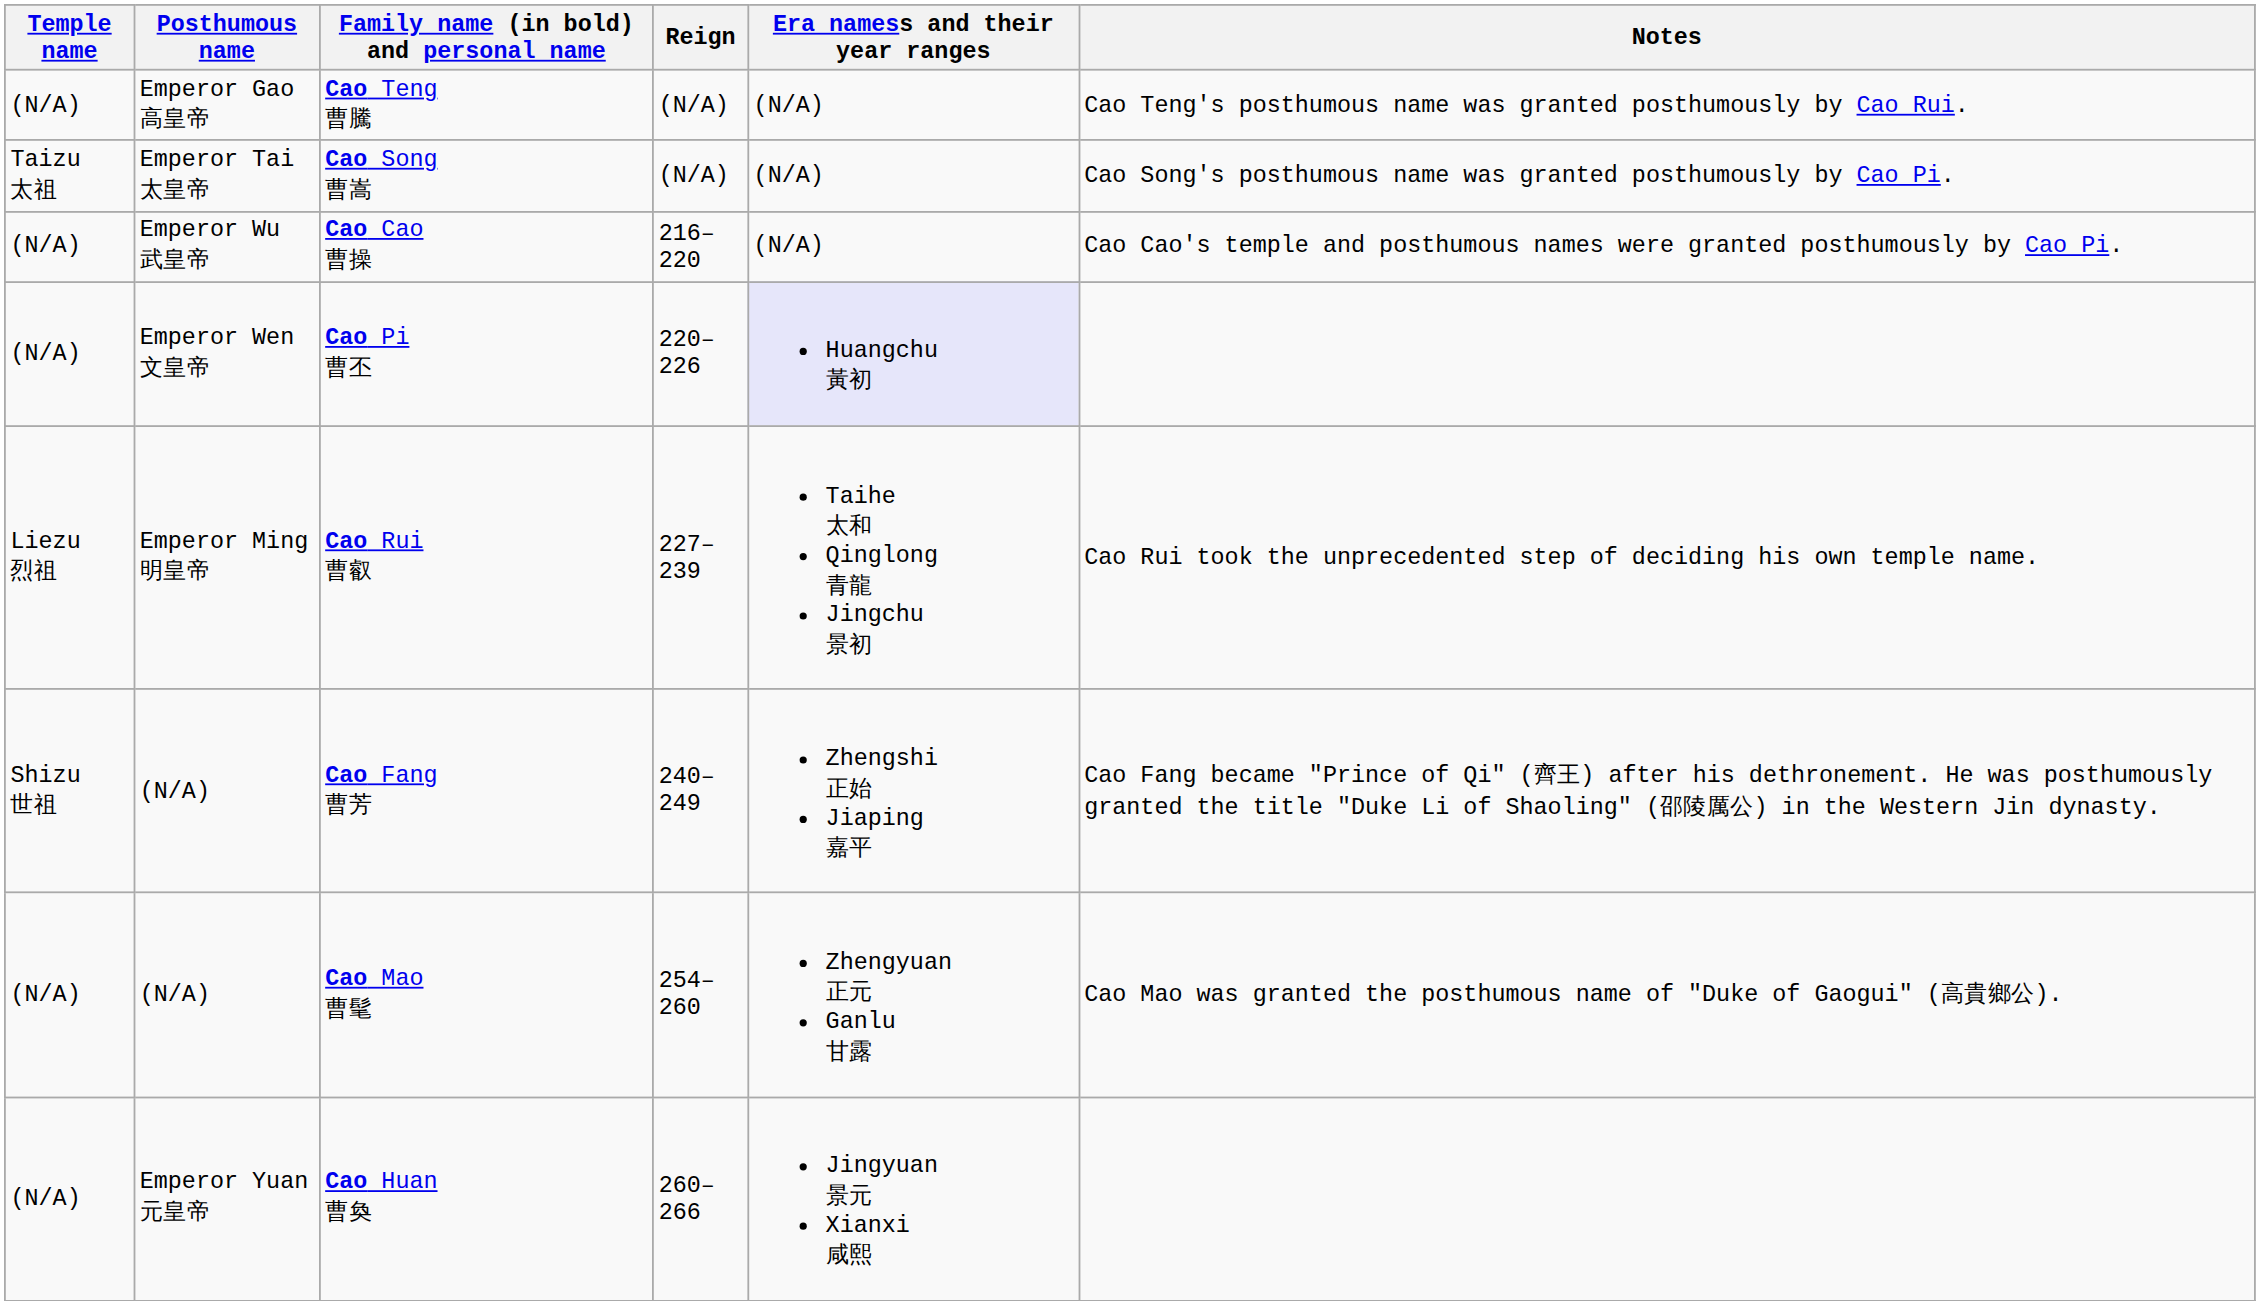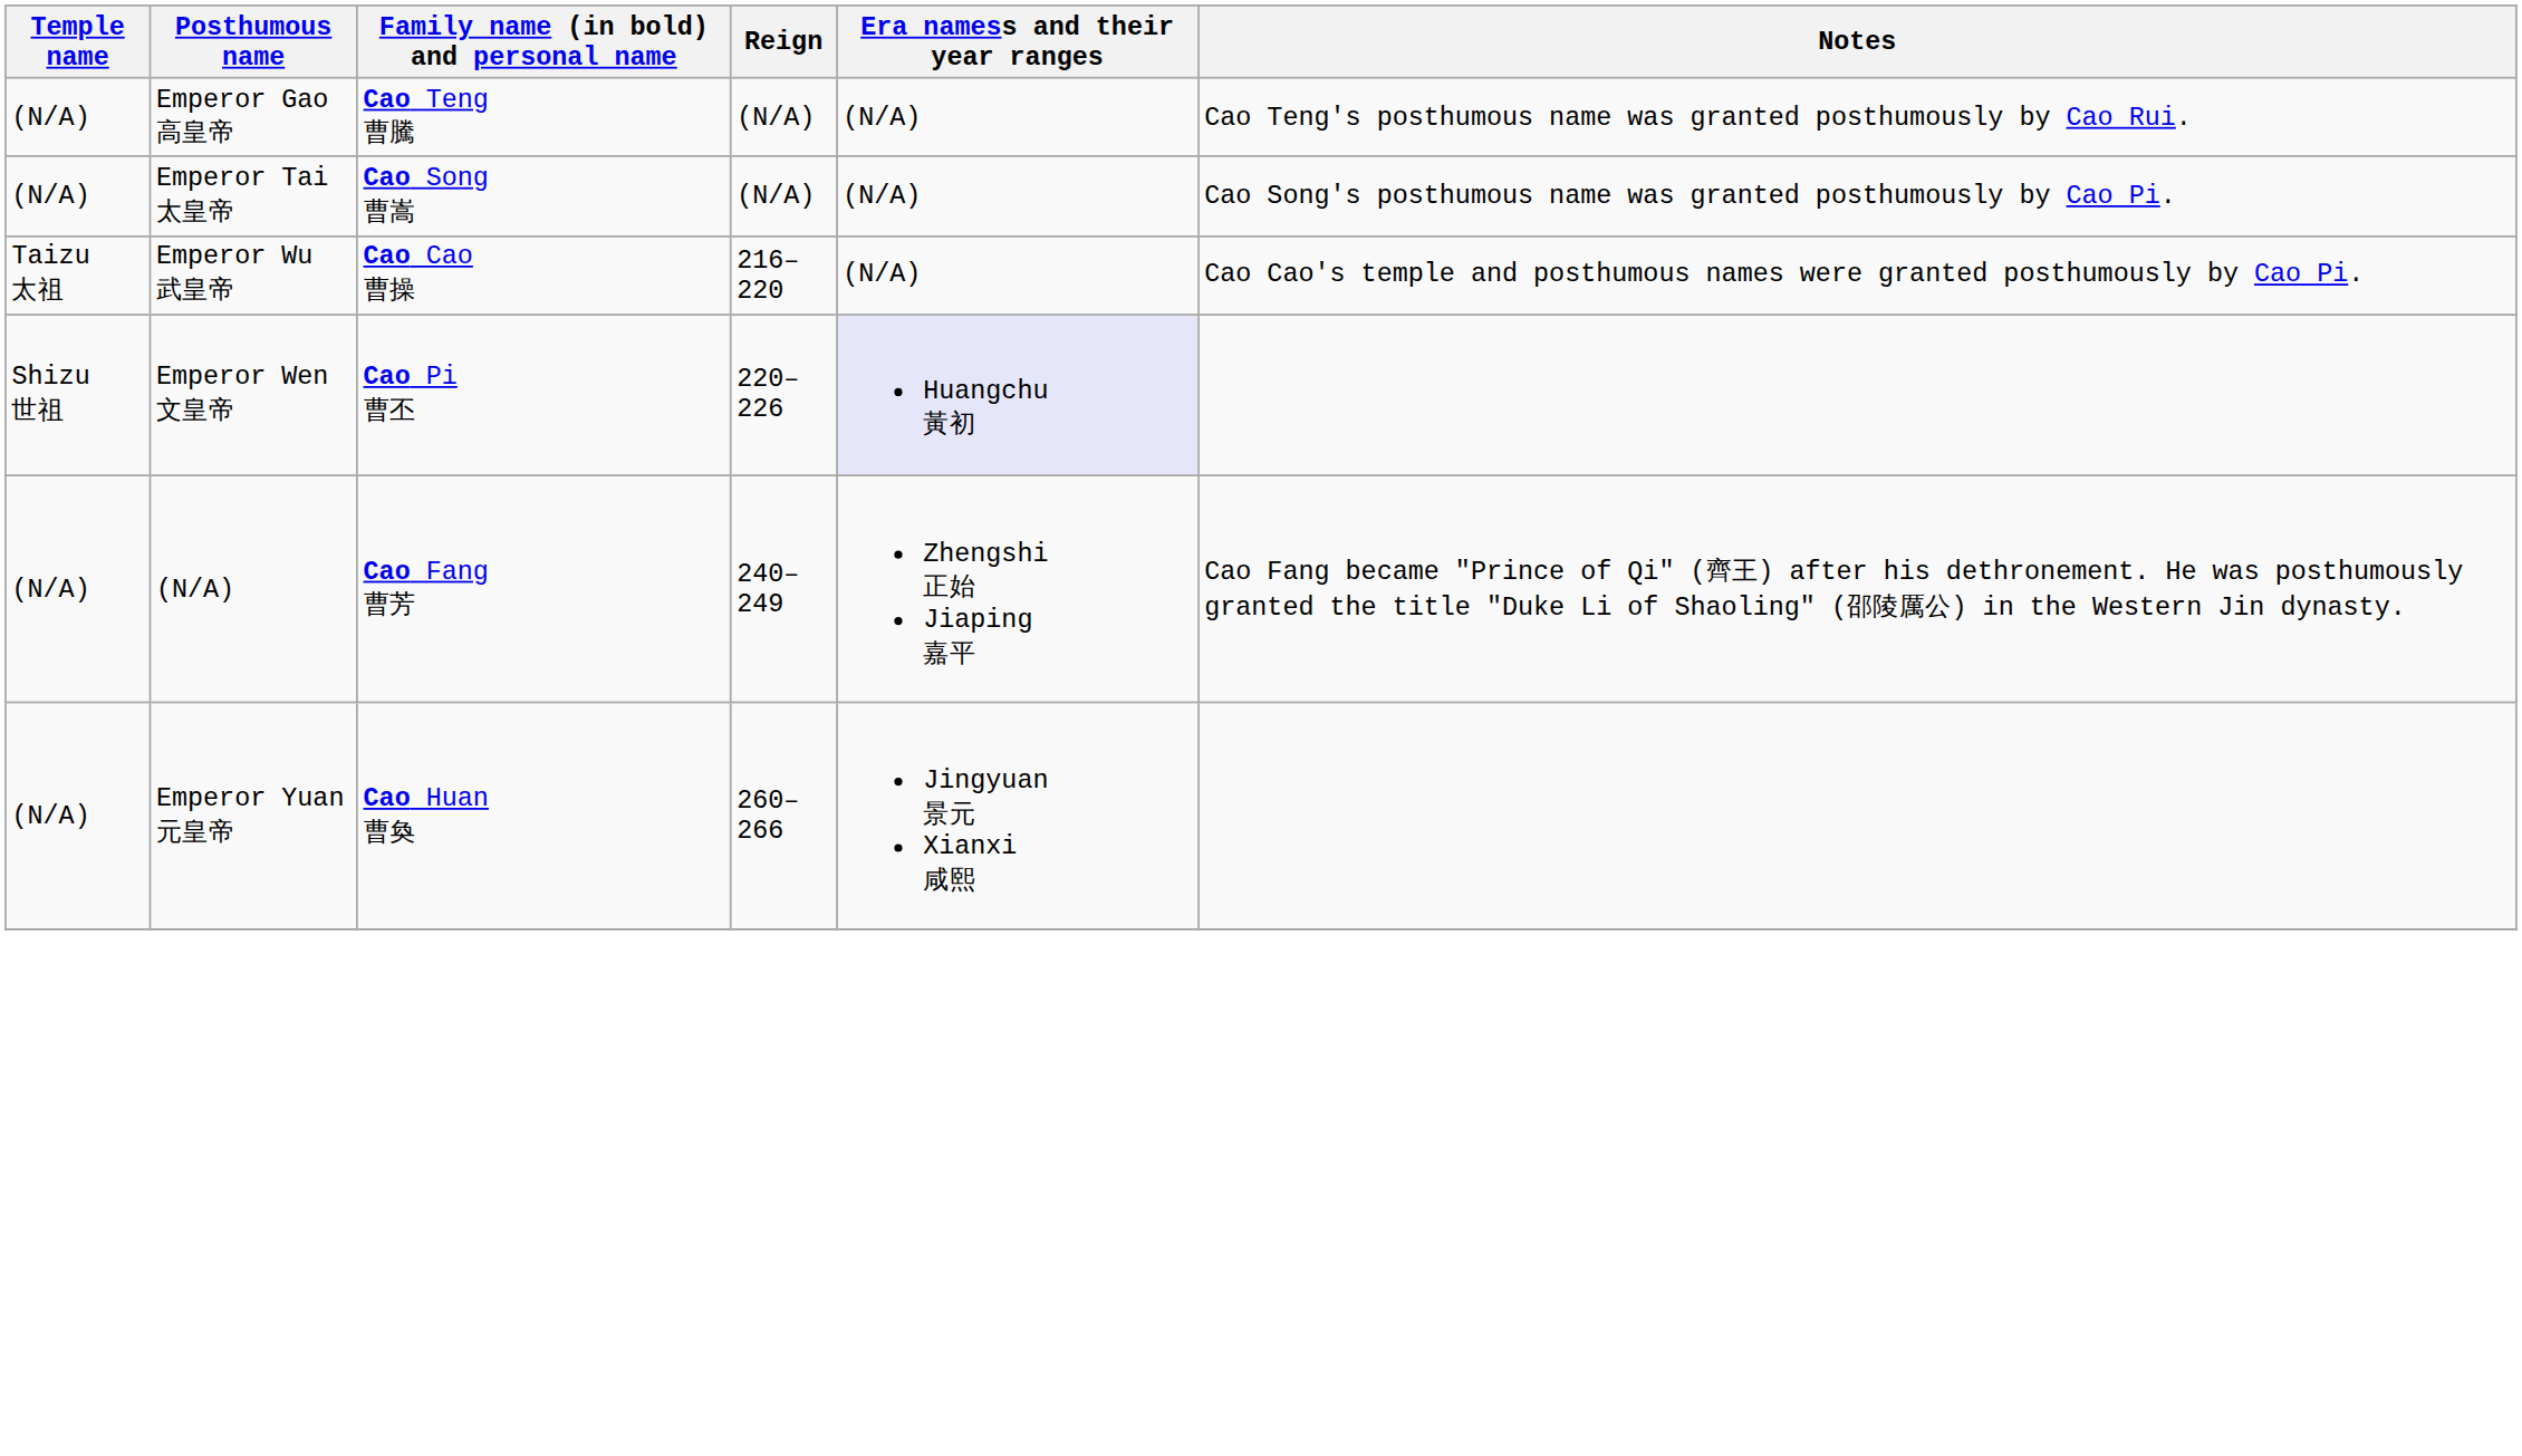Cao Song 曹嵩 | Temple name: Taizu 太祖 -> (N/A)
Cao Cao 曹操 | Temple name: (N/A) -> Taizu 太祖
Cao Pi 曹丕 | Temple name: (N/A) -> Shizu 世祖
- row: Liezu 烈祖 | Emperor Ming 明皇帝 | Cao Rui 曹叡 | 227–239 | Taihe 太和 Qinglong 青龍 Jingchu 景初 | Cao Rui took the unprecedented step of deciding his own temple name.
Cao Fang 曹芳 | Temple name: Shizu 世祖 -> (N/A)
- row: (N/A) | (N/A) | Cao Mao 曹髦 | 254–260 | Zhengyuan 正元 Ganlu 甘露 | Cao Mao was granted the posthumous name of "Duke of Gaogui" (高貴鄉公).
